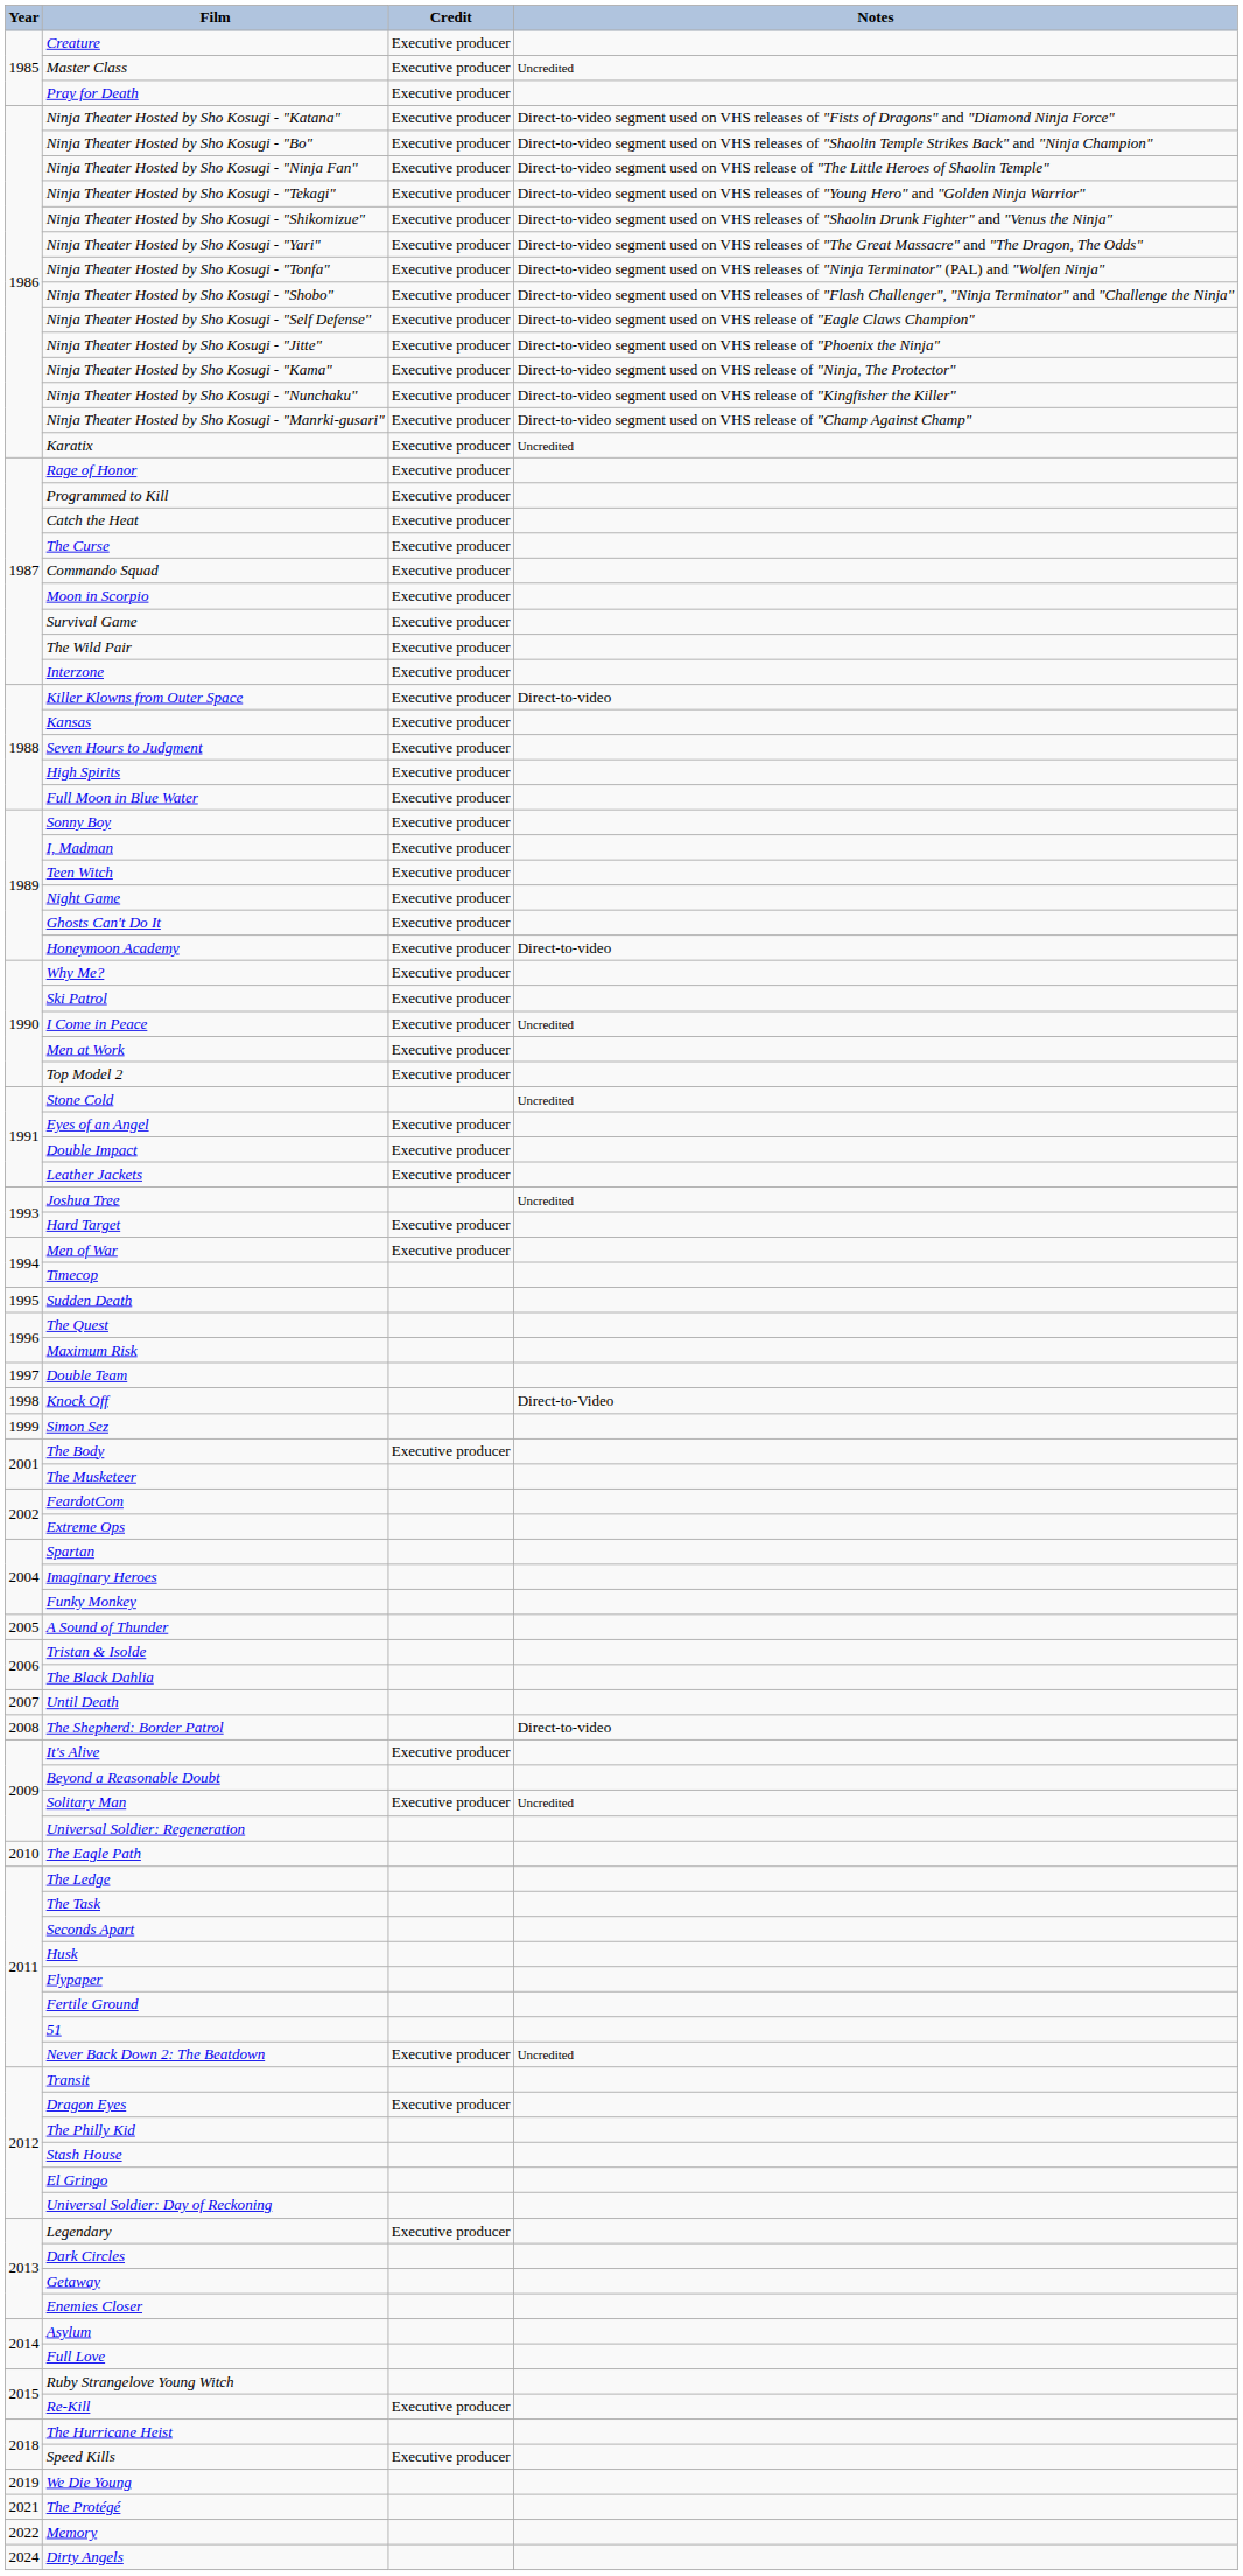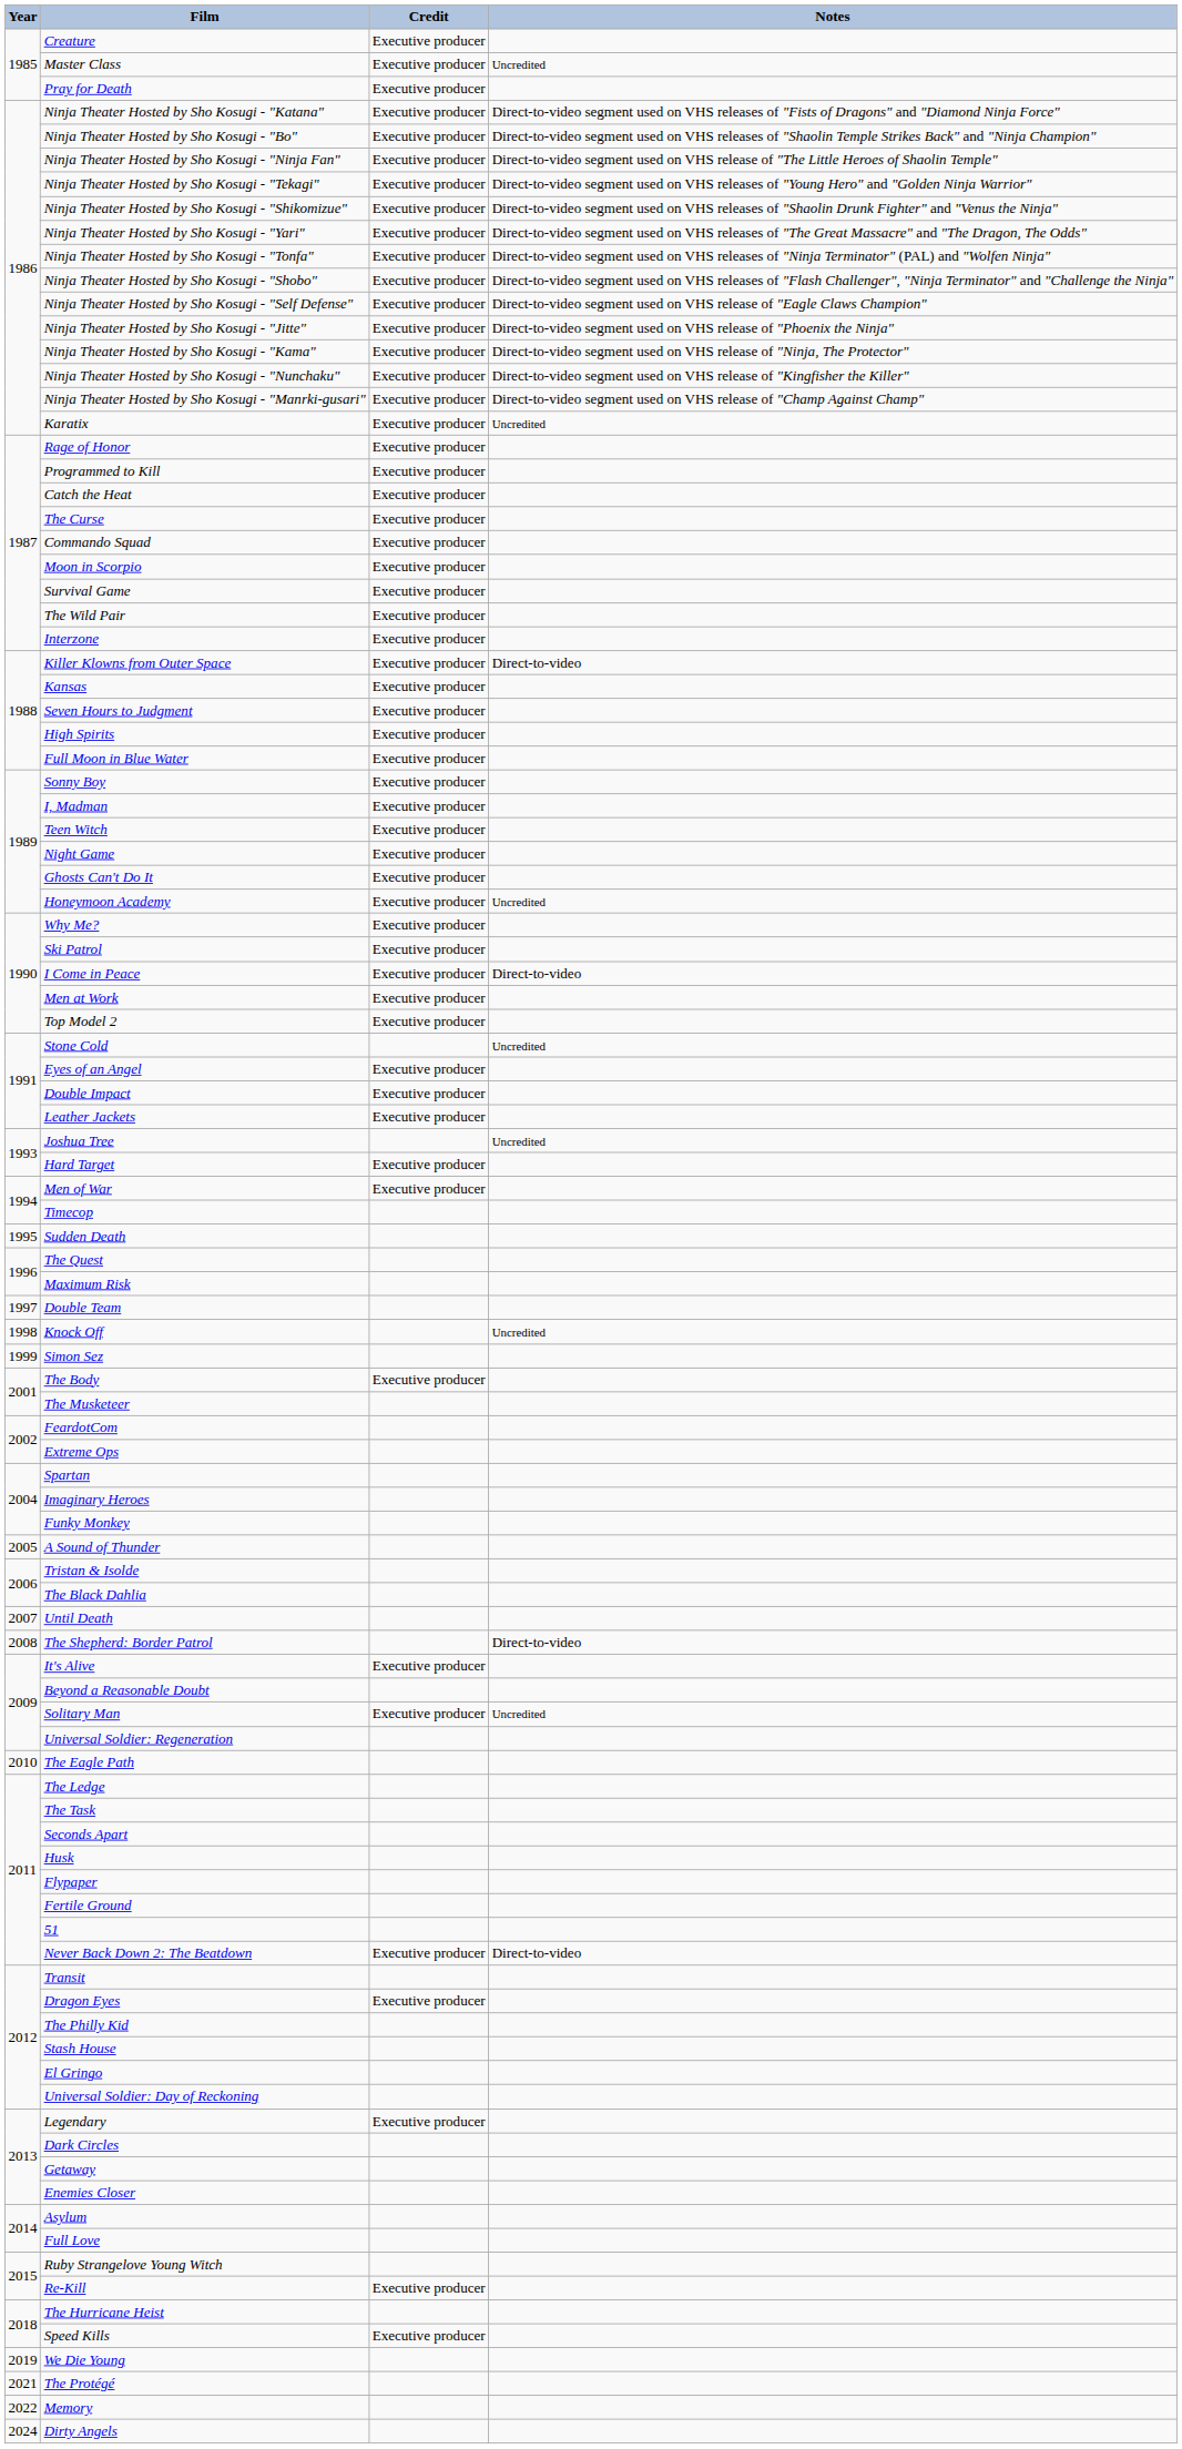Honeymoon Academy | Notes: Direct-to-video -> Uncredited
I Come in Peace | Notes: Uncredited -> Direct-to-video
Knock Off | Notes: Direct-to-Video -> Uncredited
Never Back Down 2: The Beatdown | Notes: Uncredited -> Direct-to-video
